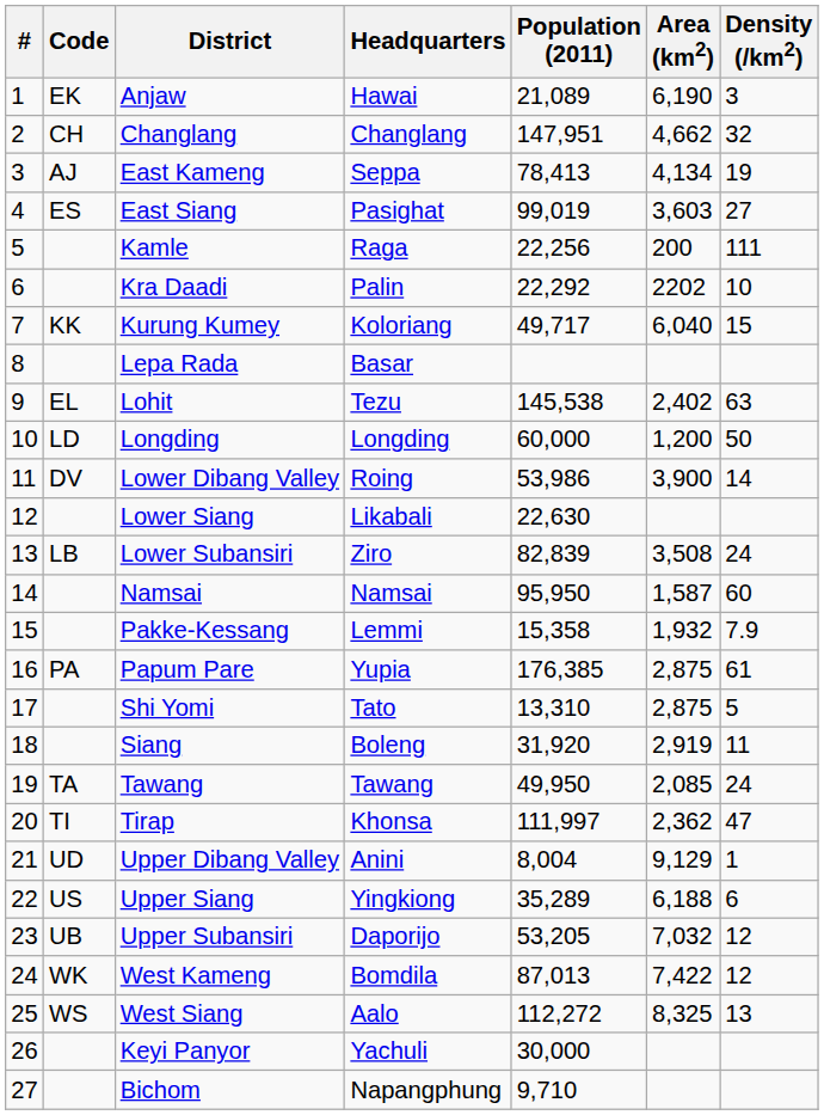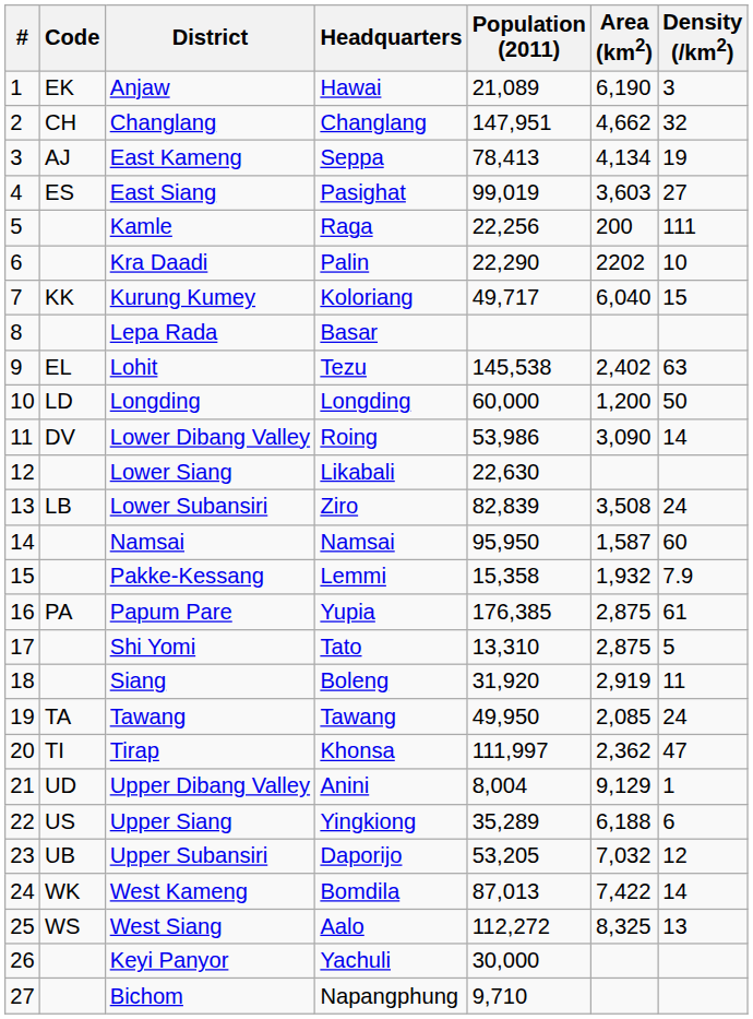Kra Daadi | Population (2011): 22,292 -> 22,290
Lower Dibang Valley | Area (km2): 3,900 -> 3,090
West Kameng | Density (/km2): 12 -> 14
